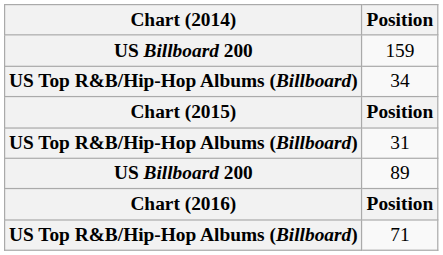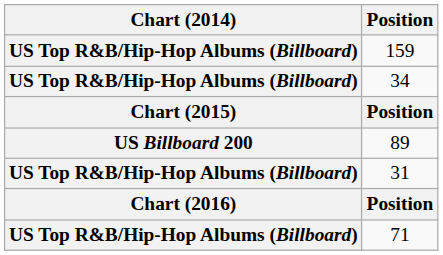159 | Chart (2014): US Billboard 200 -> US Top R&B/Hip-Hop Albums (Billboard)
rows swapped: 89 <-> 31
